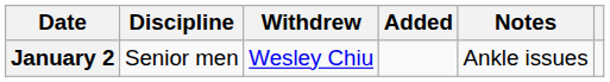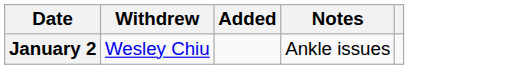- column: Discipline | Senior men
